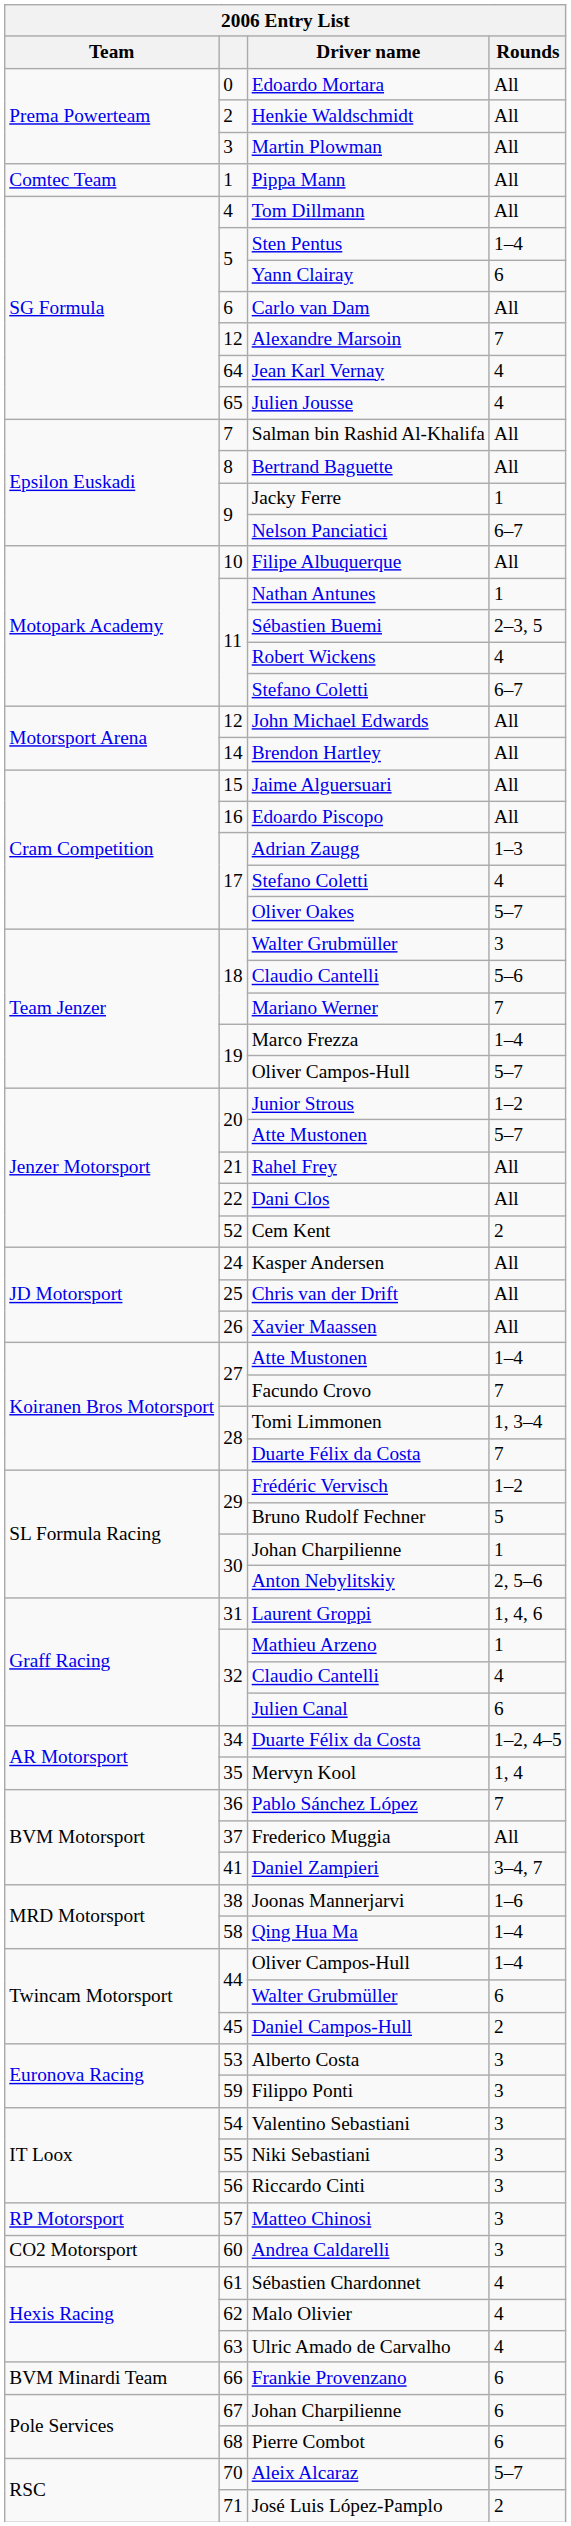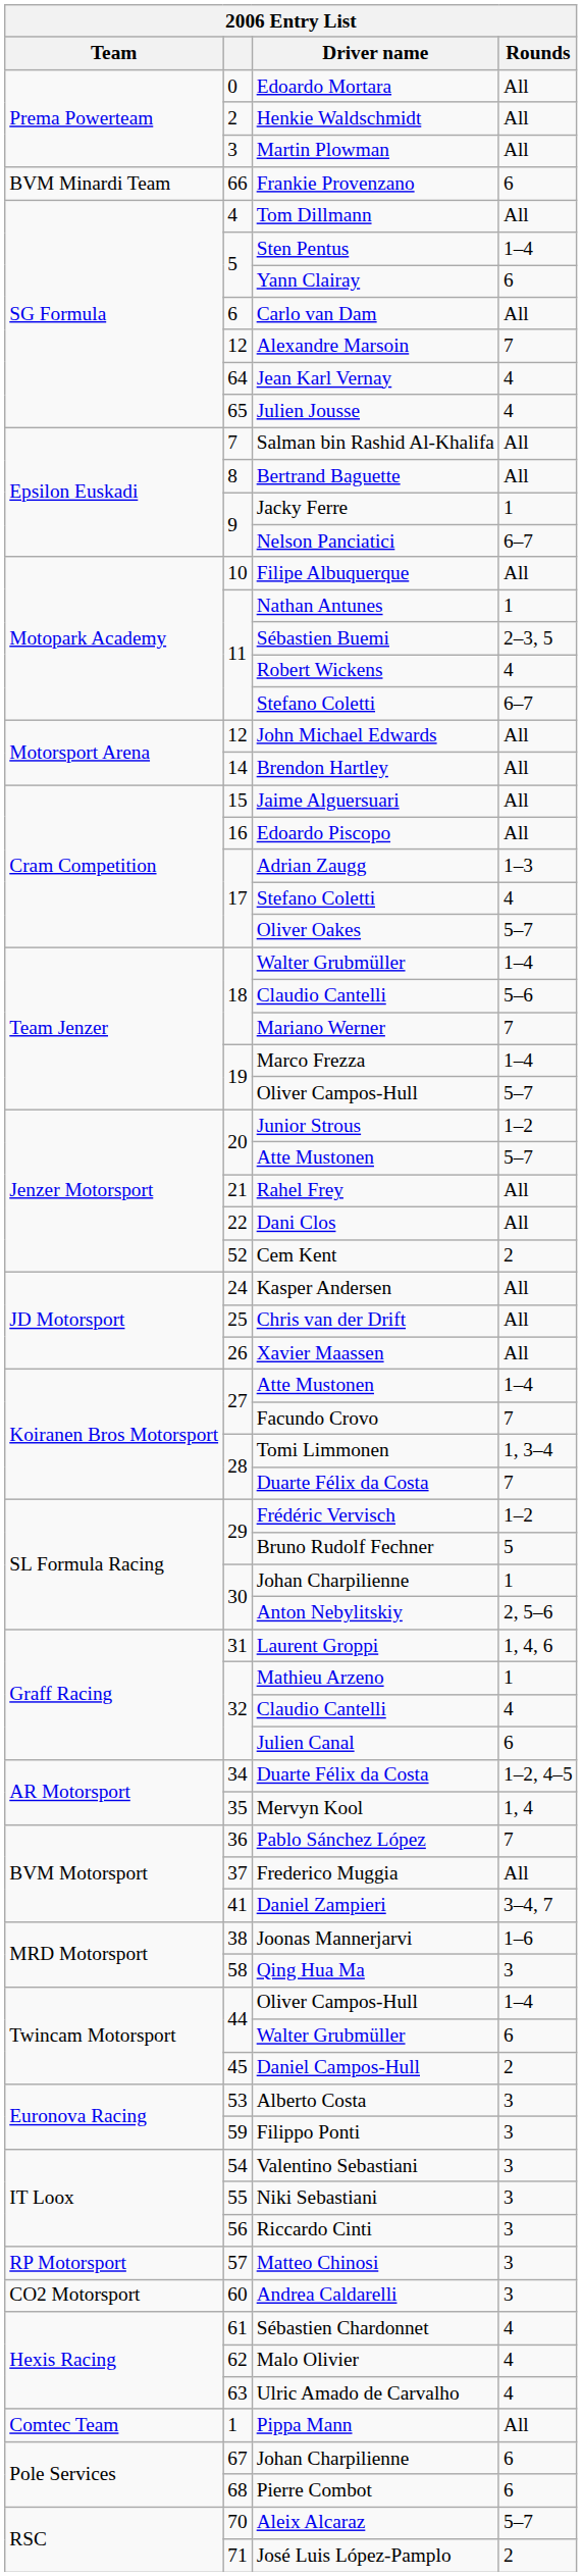rows swapped: Pippa Mann <-> Frankie Provenzano
18 / Walter Grubmüller | Rounds: 3 -> 1–4
Qing Hua Ma | Rounds: 1–4 -> 3
